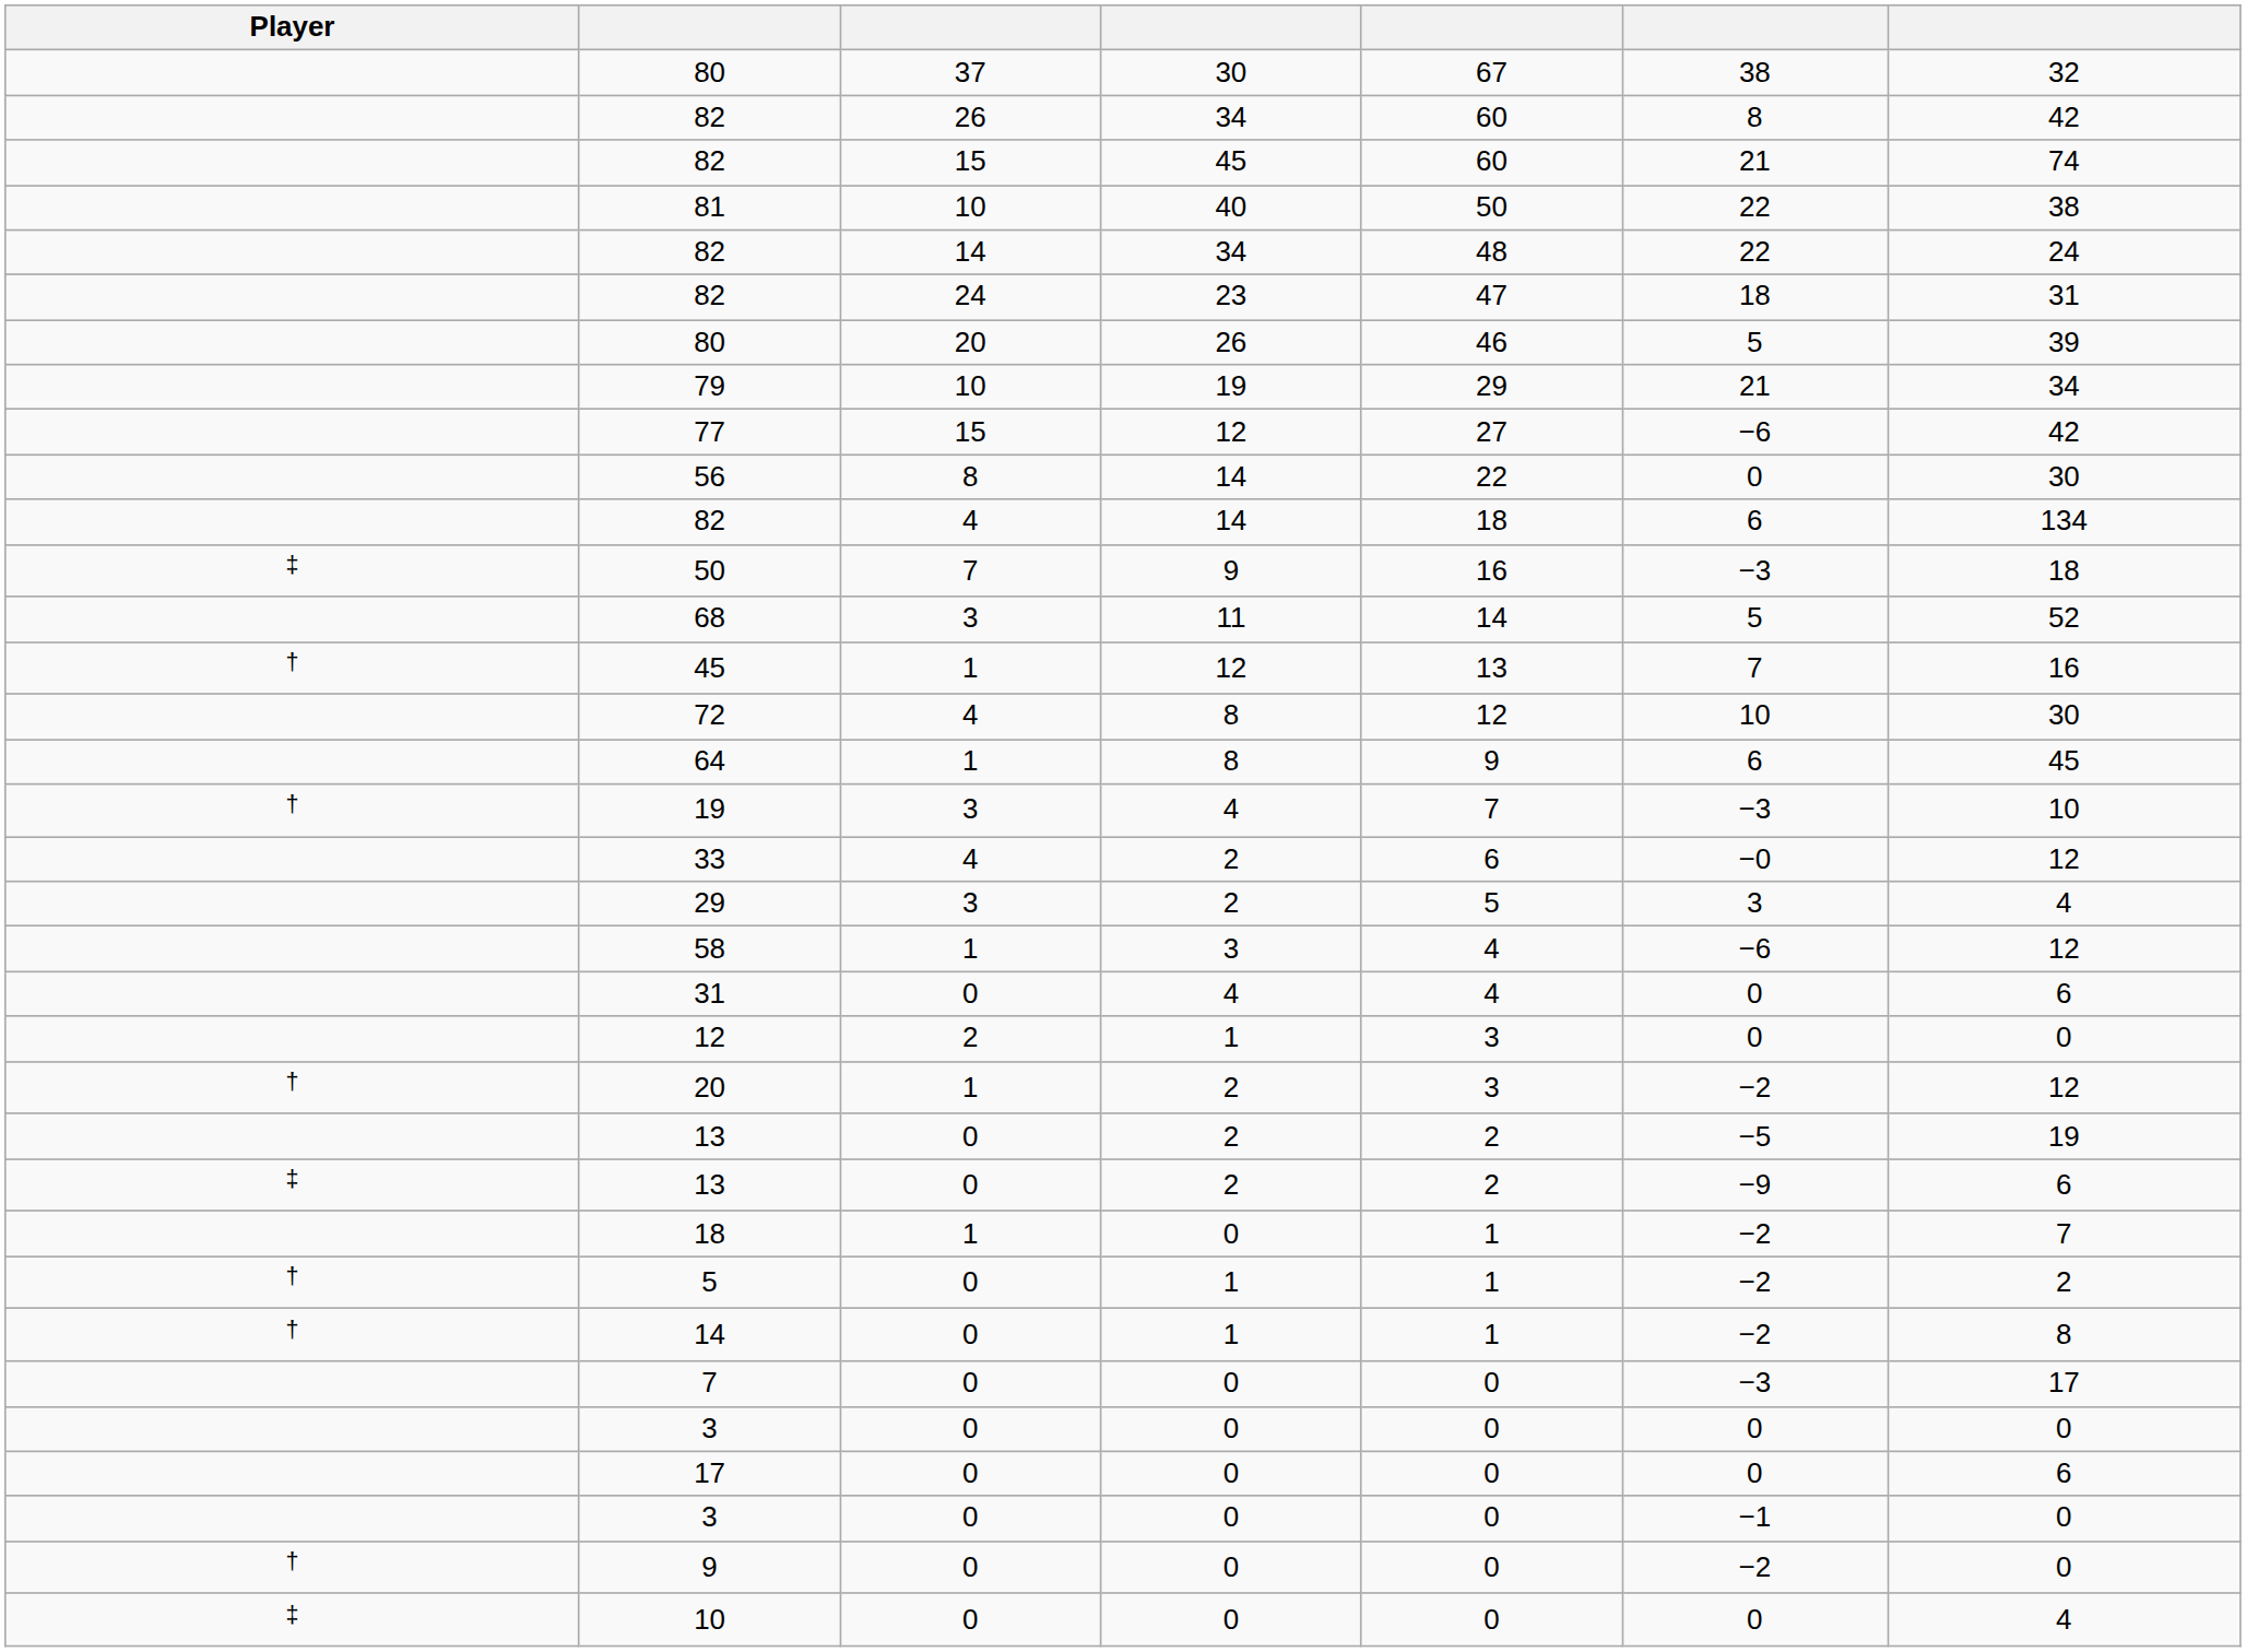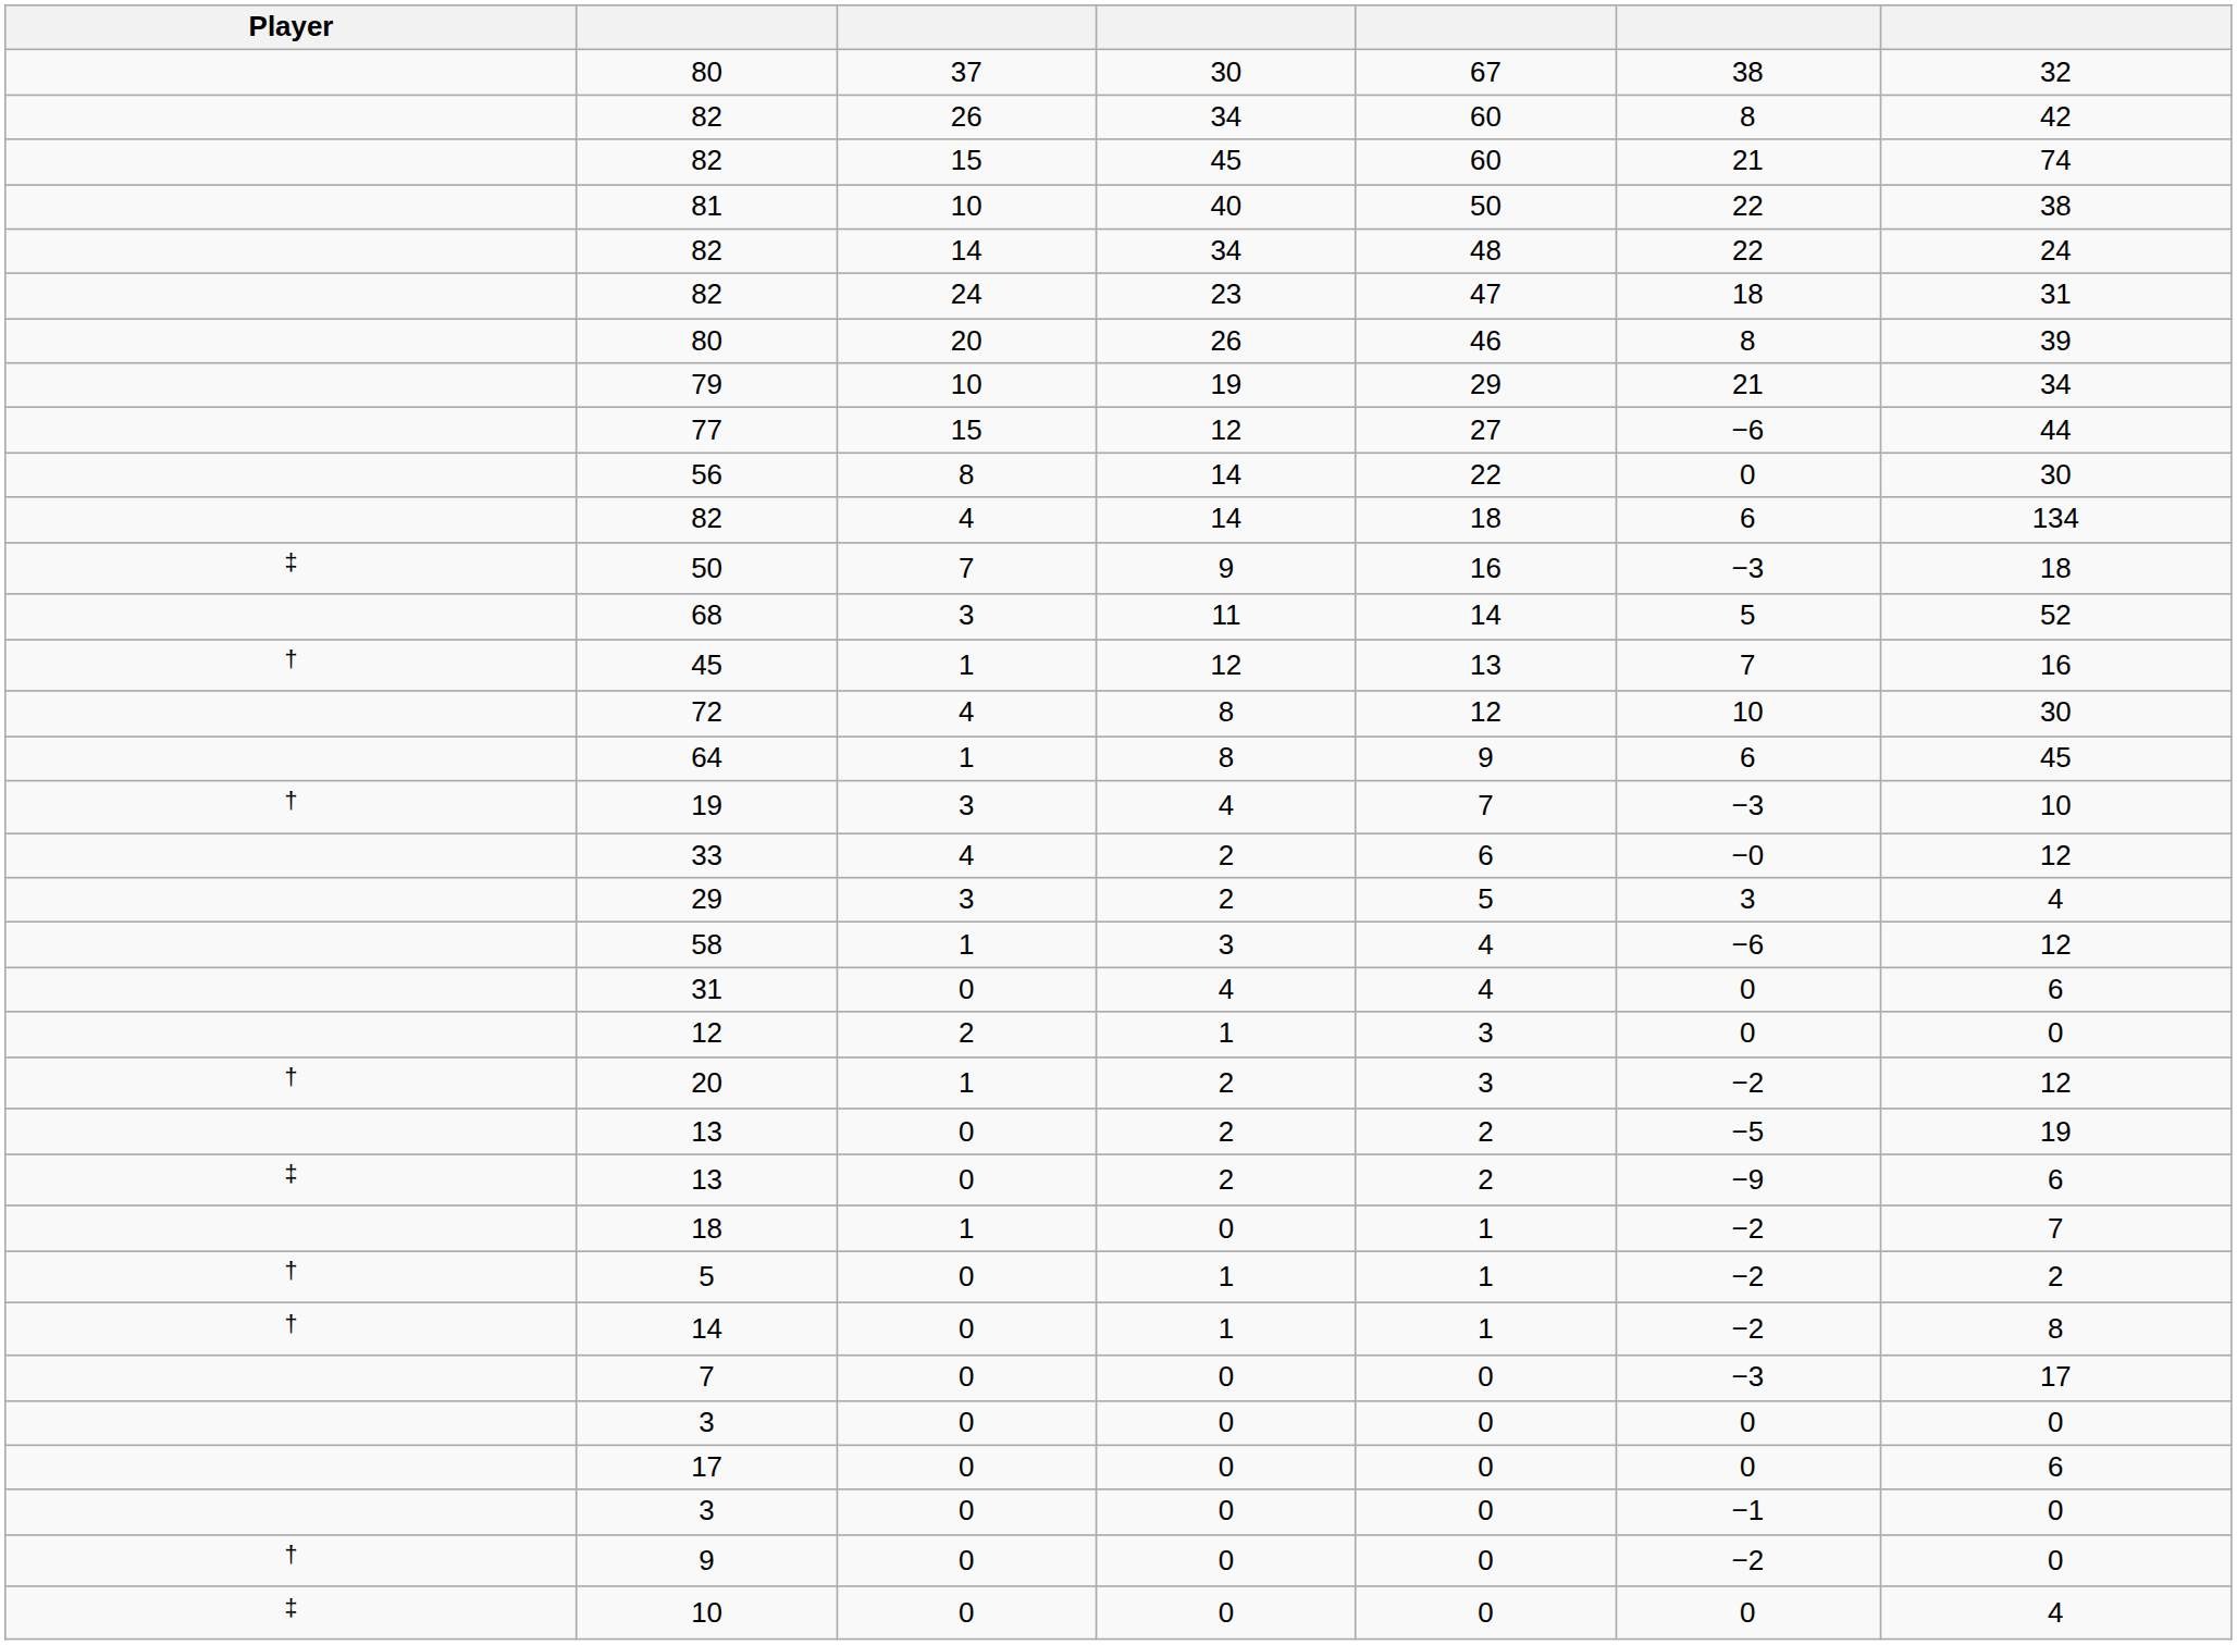80 / 20 | column 6: 5 -> 8
77 | column 7: 42 -> 44
